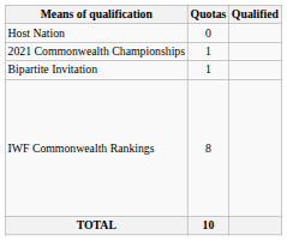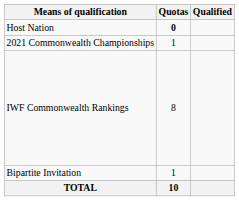Host Nation | Quotas: normal -> bold
rows swapped: IWF Commonwealth Rankings <-> Bipartite Invitation
